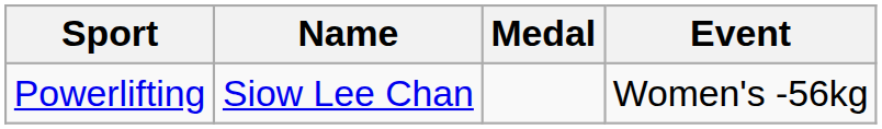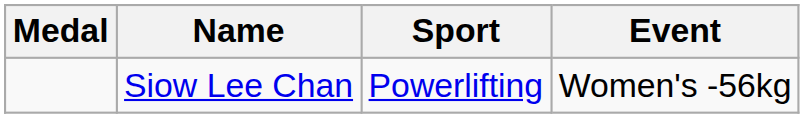columns swapped: Medal <-> Sport
